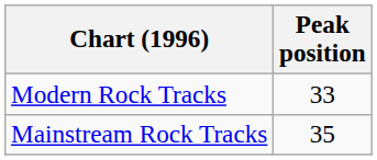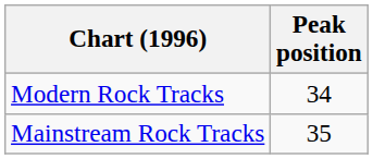Modern Rock Tracks | Peak position: 33 -> 34
